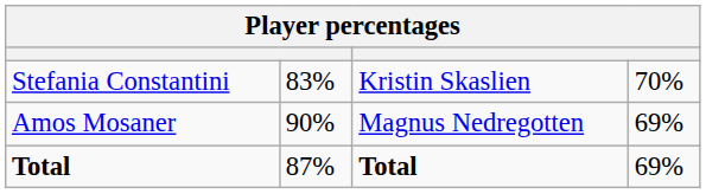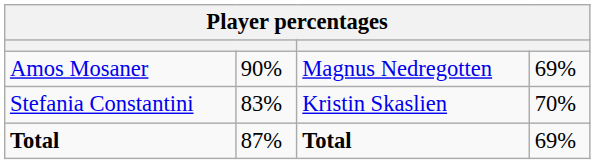rows swapped: Stefania Constantini <-> Amos Mosaner
